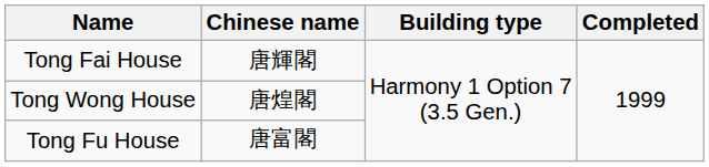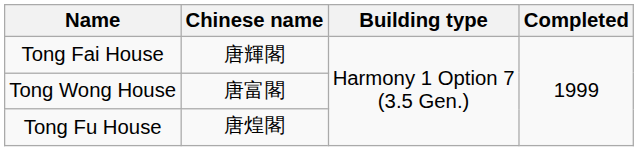Tong Wong House | Chinese name: 唐煌閣 -> 唐富閣
Tong Fu House | Chinese name: 唐富閣 -> 唐煌閣
